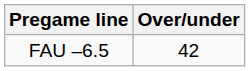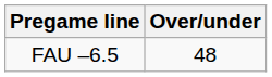FAU –6.5 | Over/under: 42 -> 48
